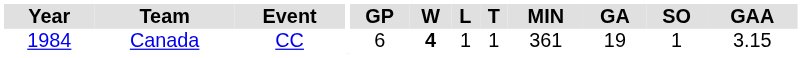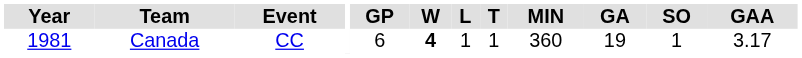Canada | Year: 1984 -> 1981
Canada | MIN: 361 -> 360
Canada | GAA: 3.15 -> 3.17
